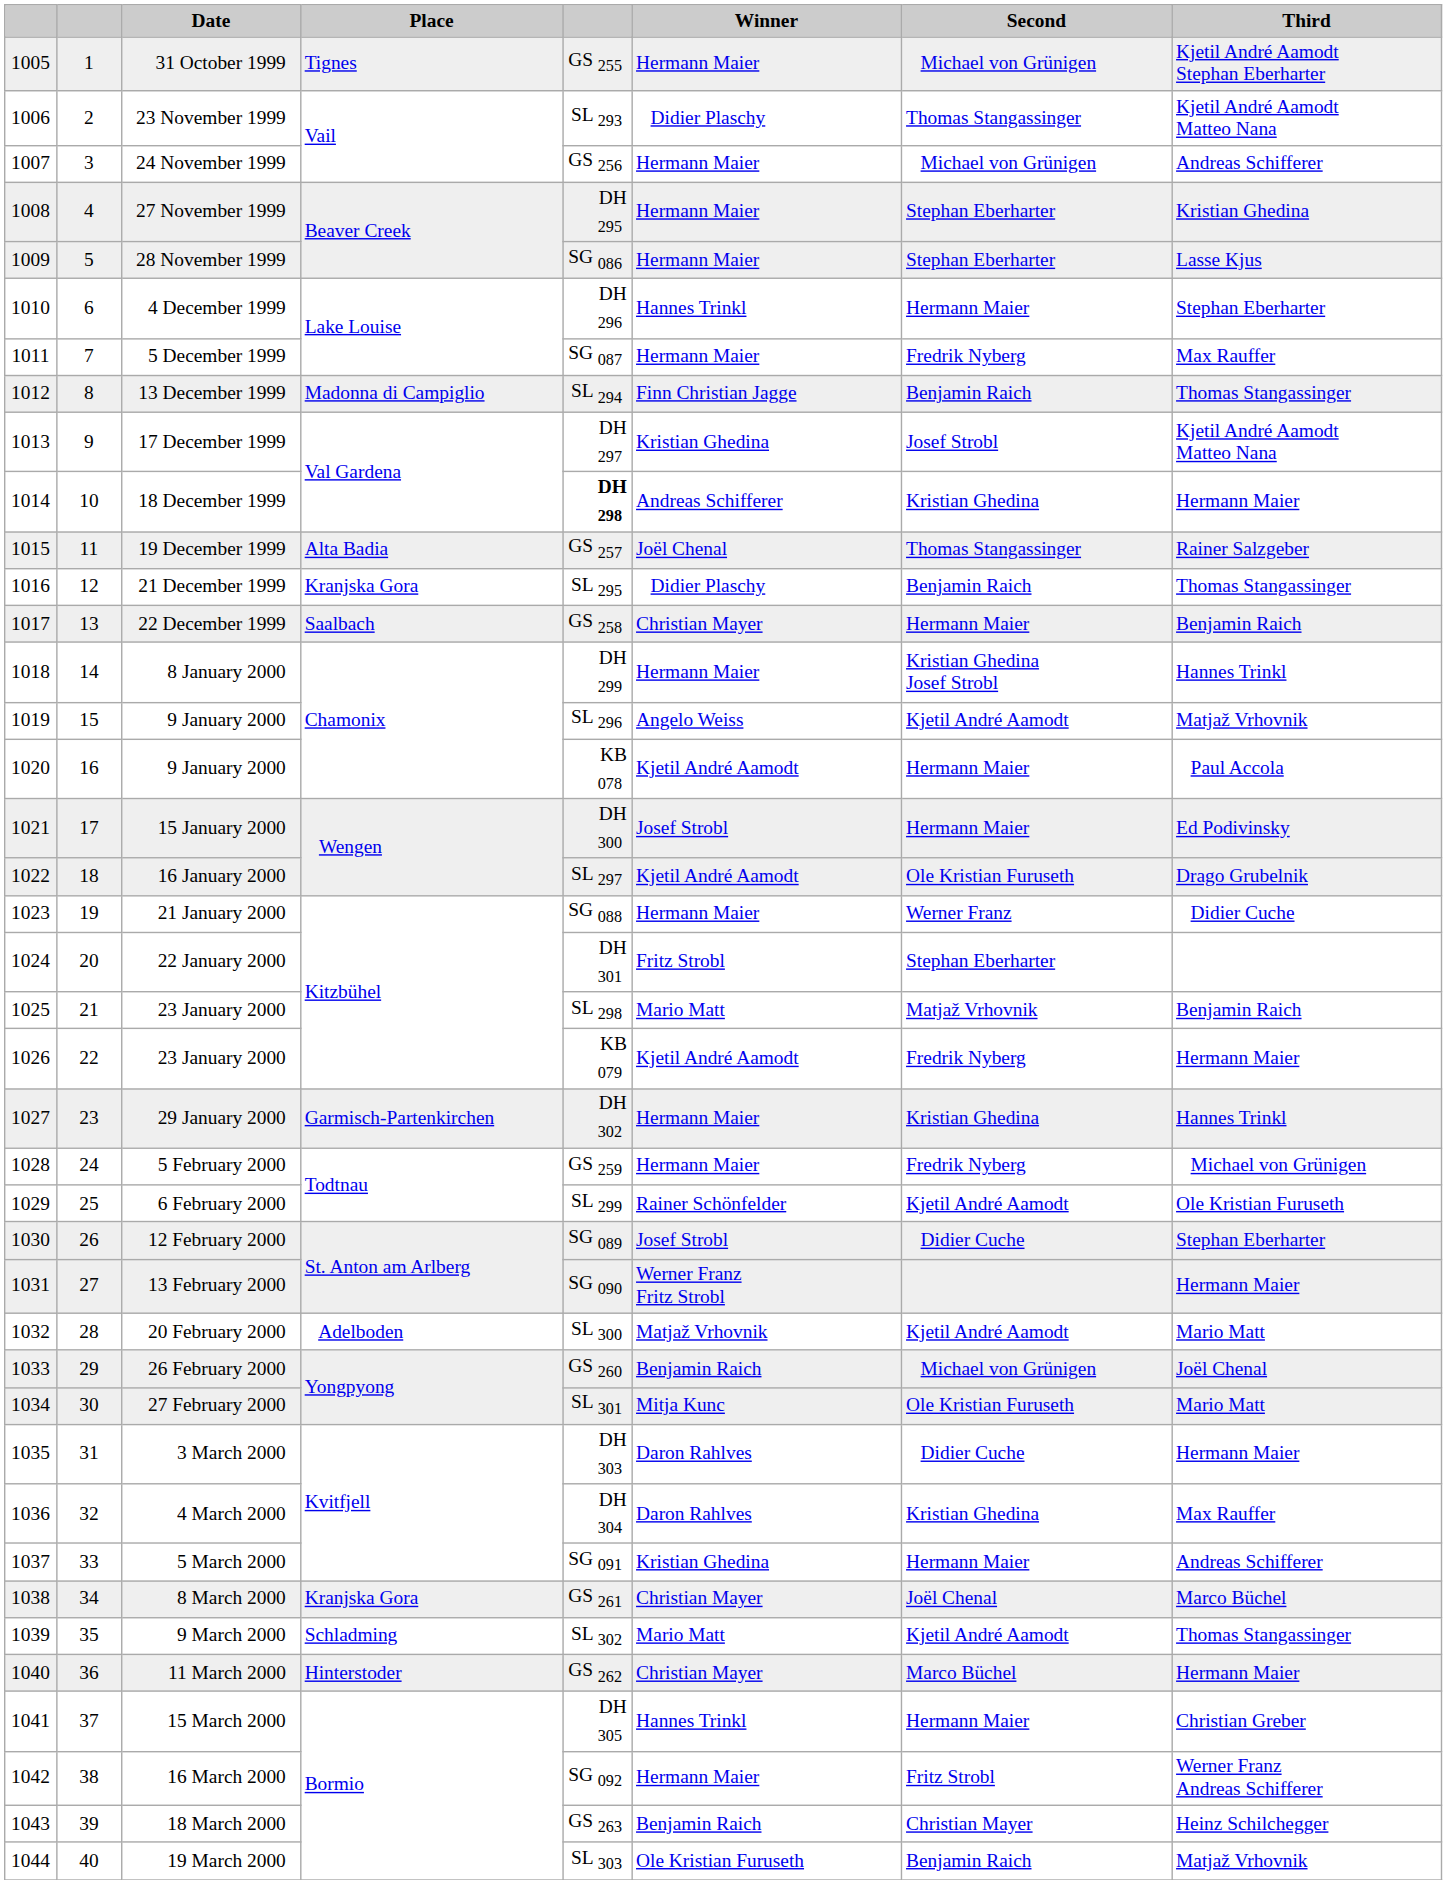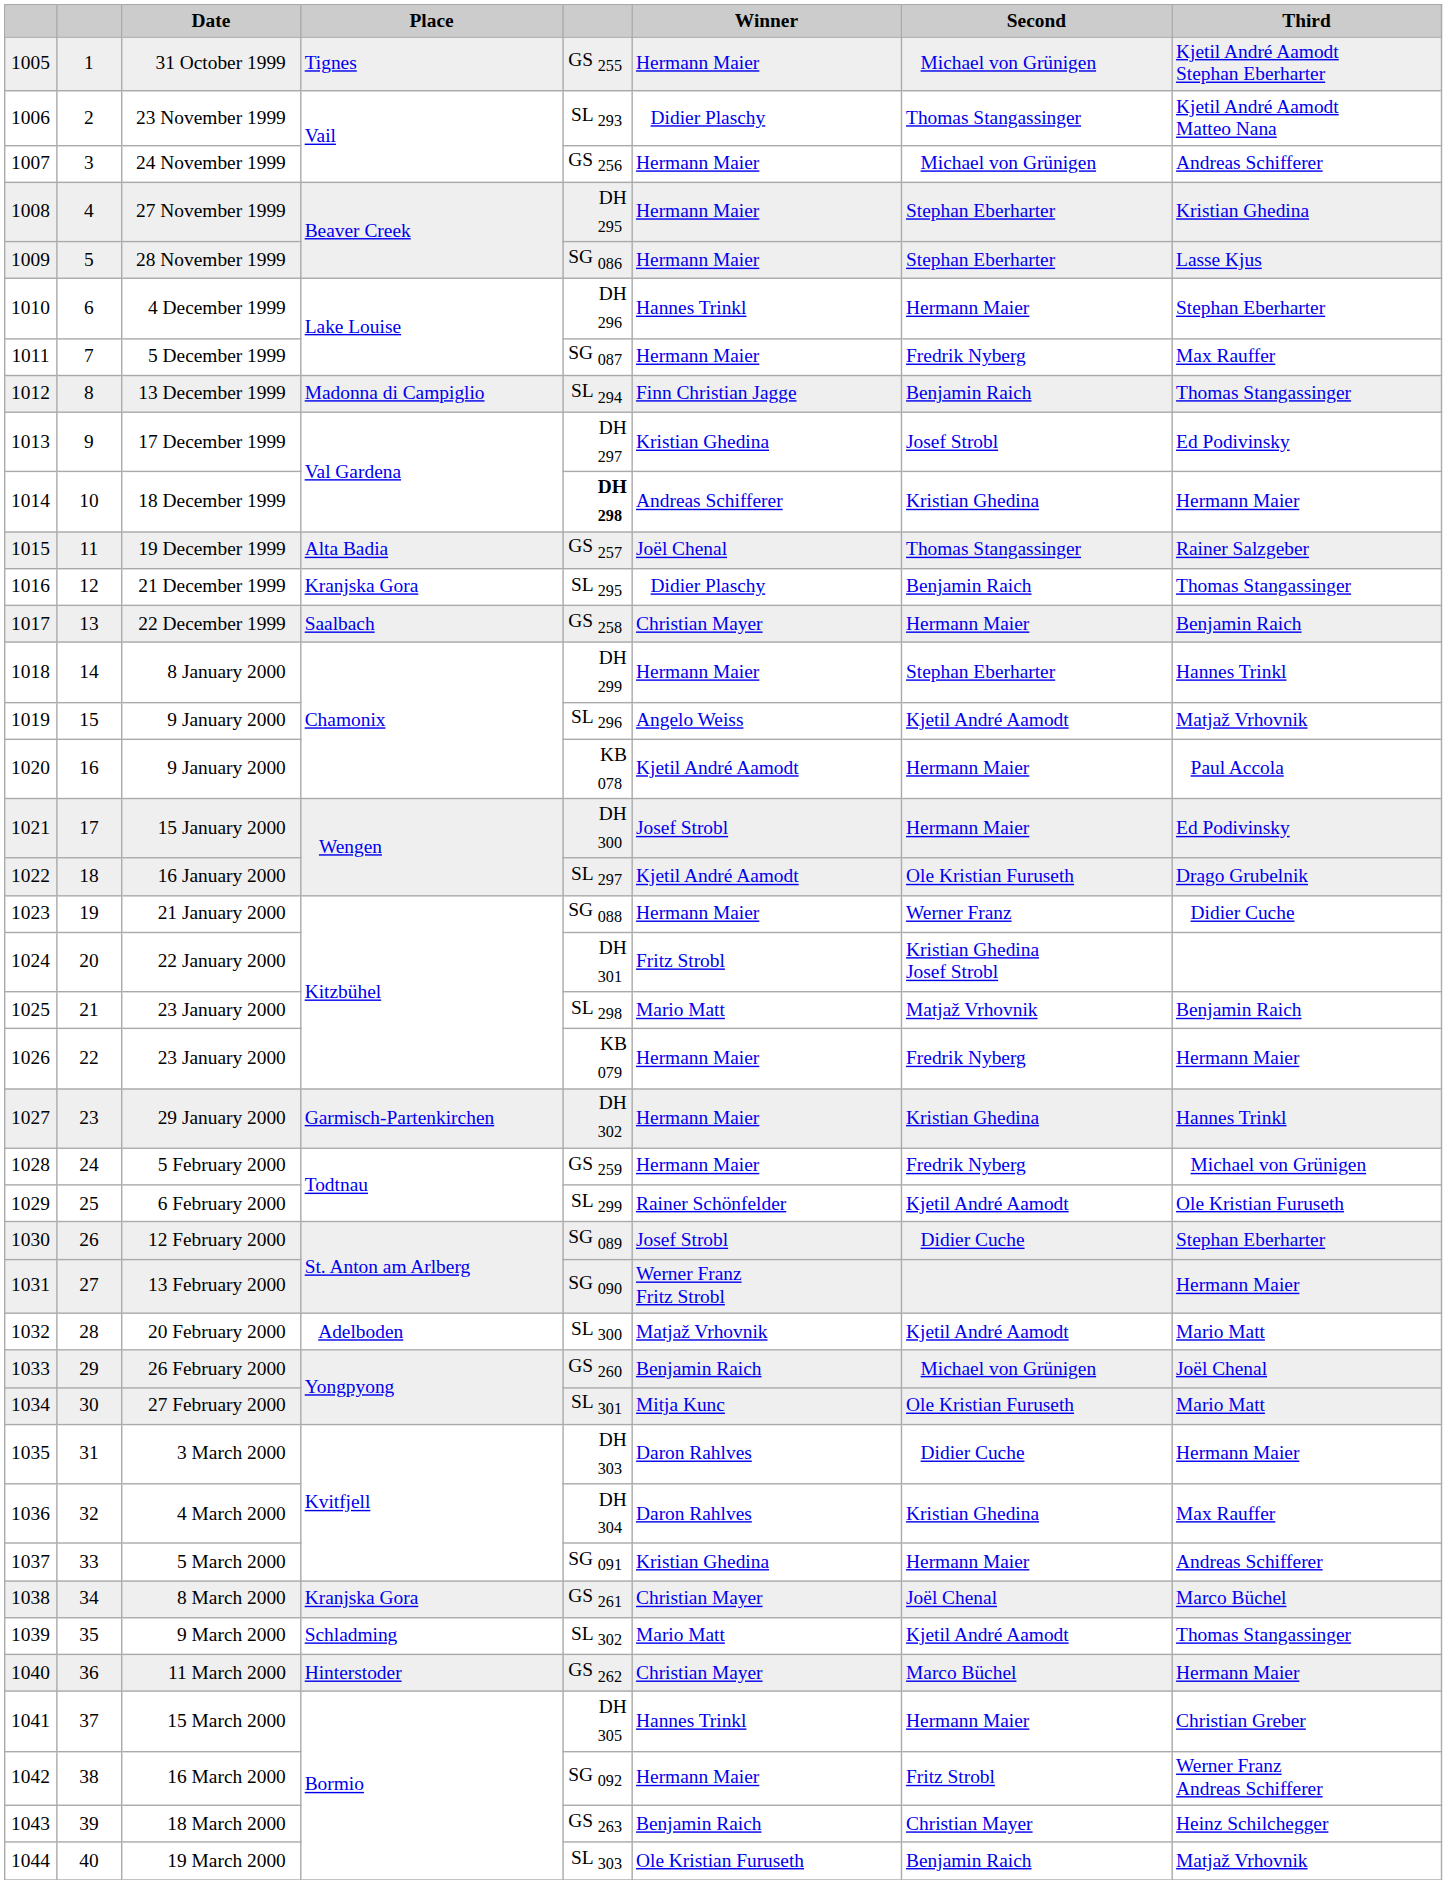17 December 1999 | Third: Kjetil André Aamodt Matteo Nana -> Ed Podivinsky
8 January 2000 | Second: Kristian Ghedina Josef Strobl -> Stephan Eberharter
22 January 2000 | Second: Stephan Eberharter -> Kristian Ghedina Josef Strobl
1026 / 23 January 2000 | Winner: Kjetil André Aamodt -> Hermann Maier
